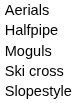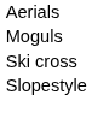- row: Halfpipe
